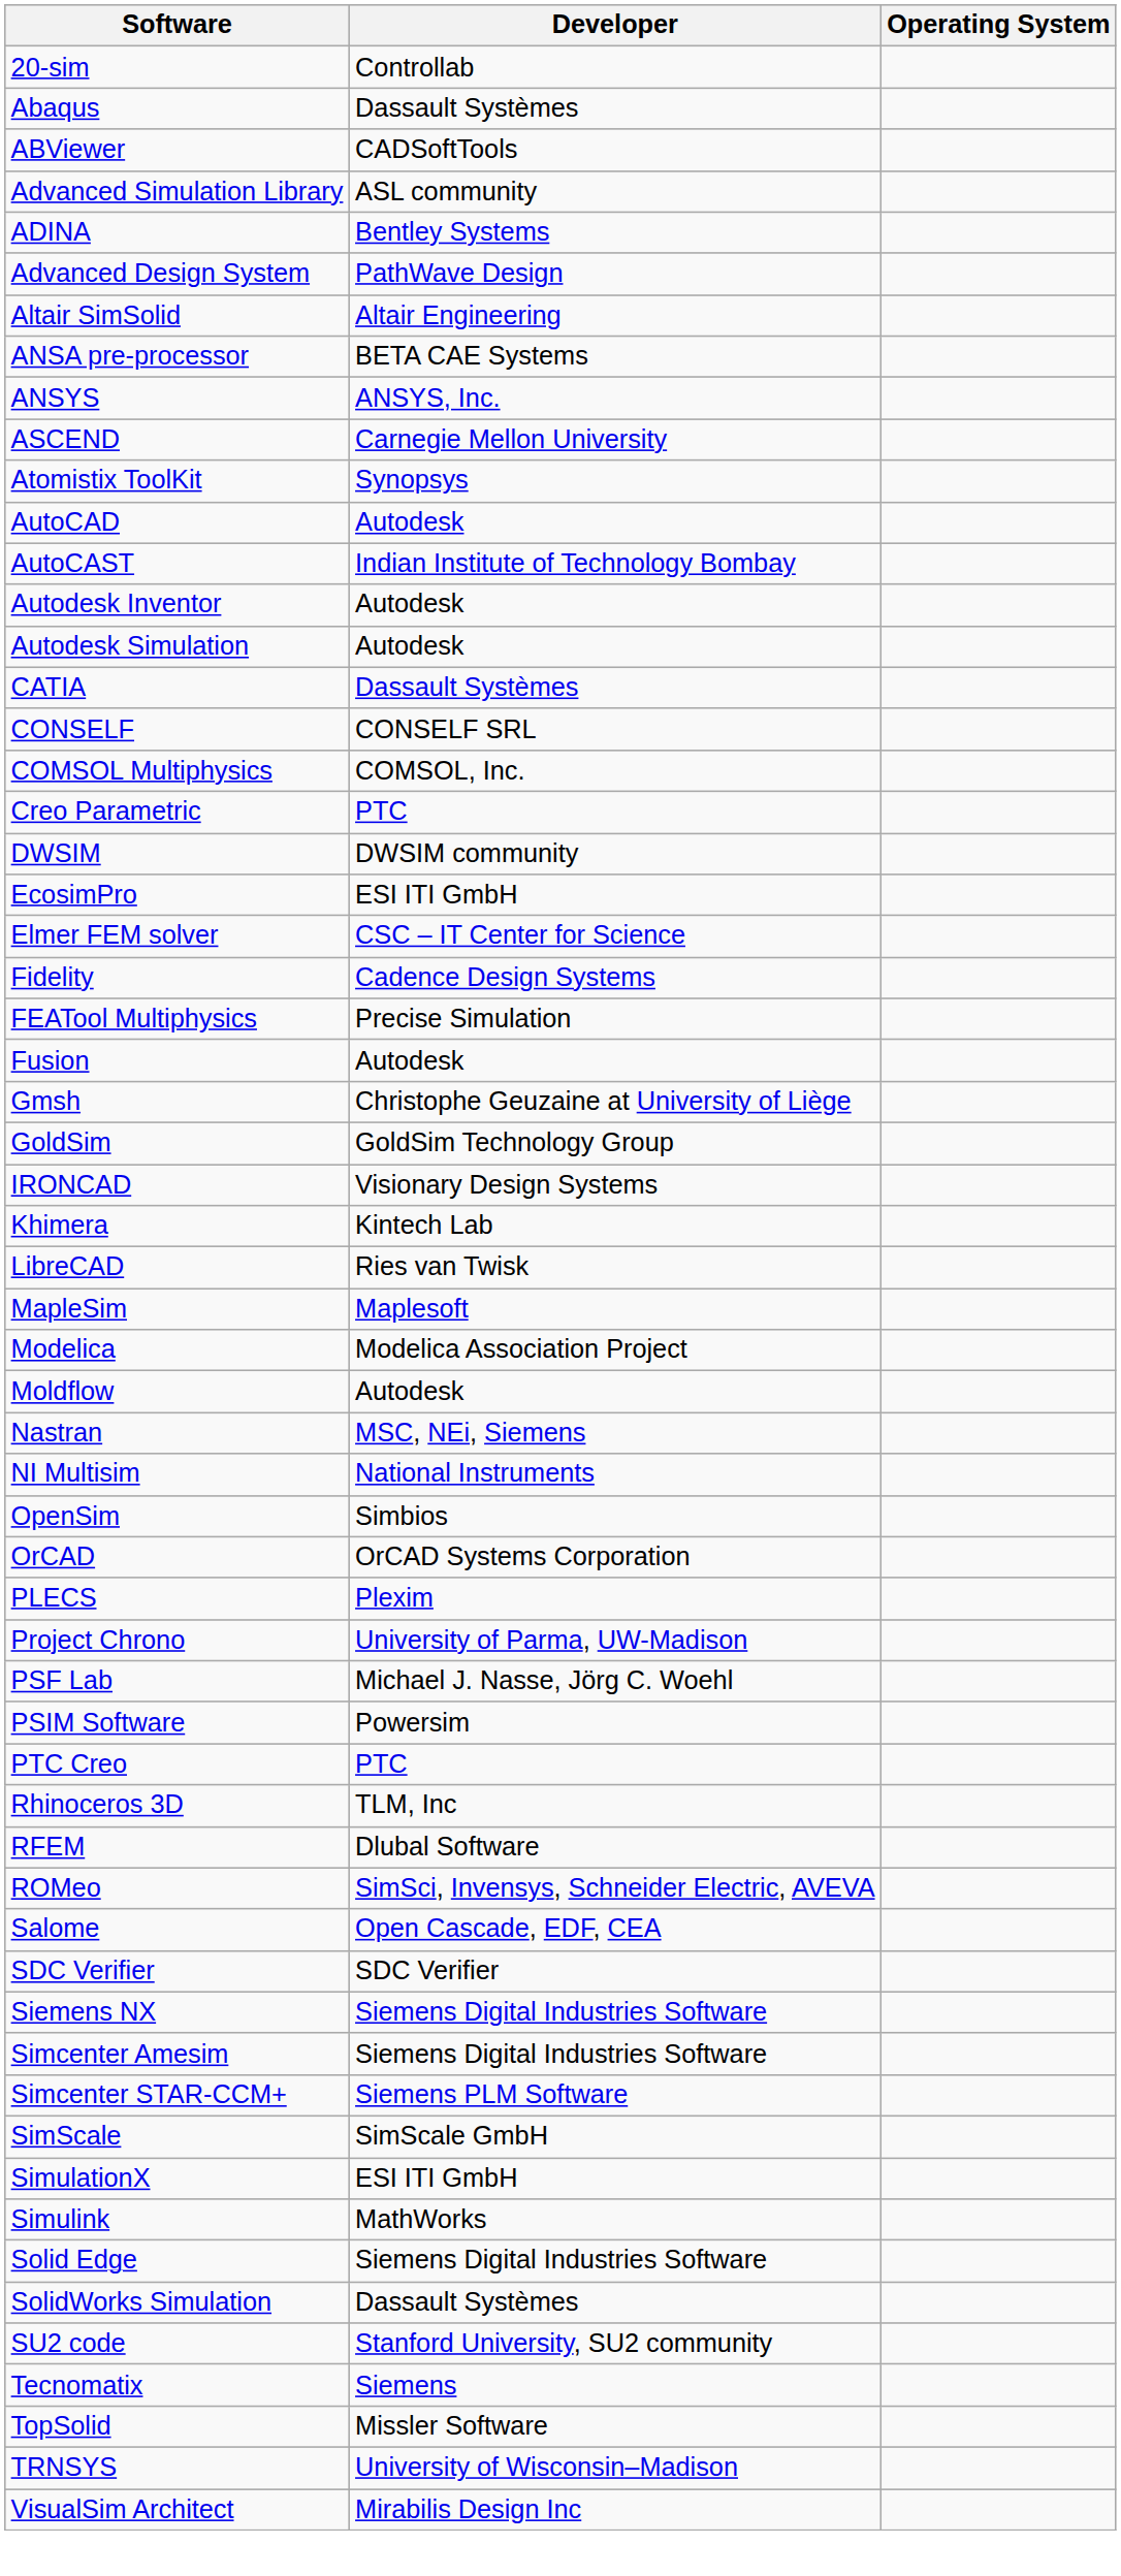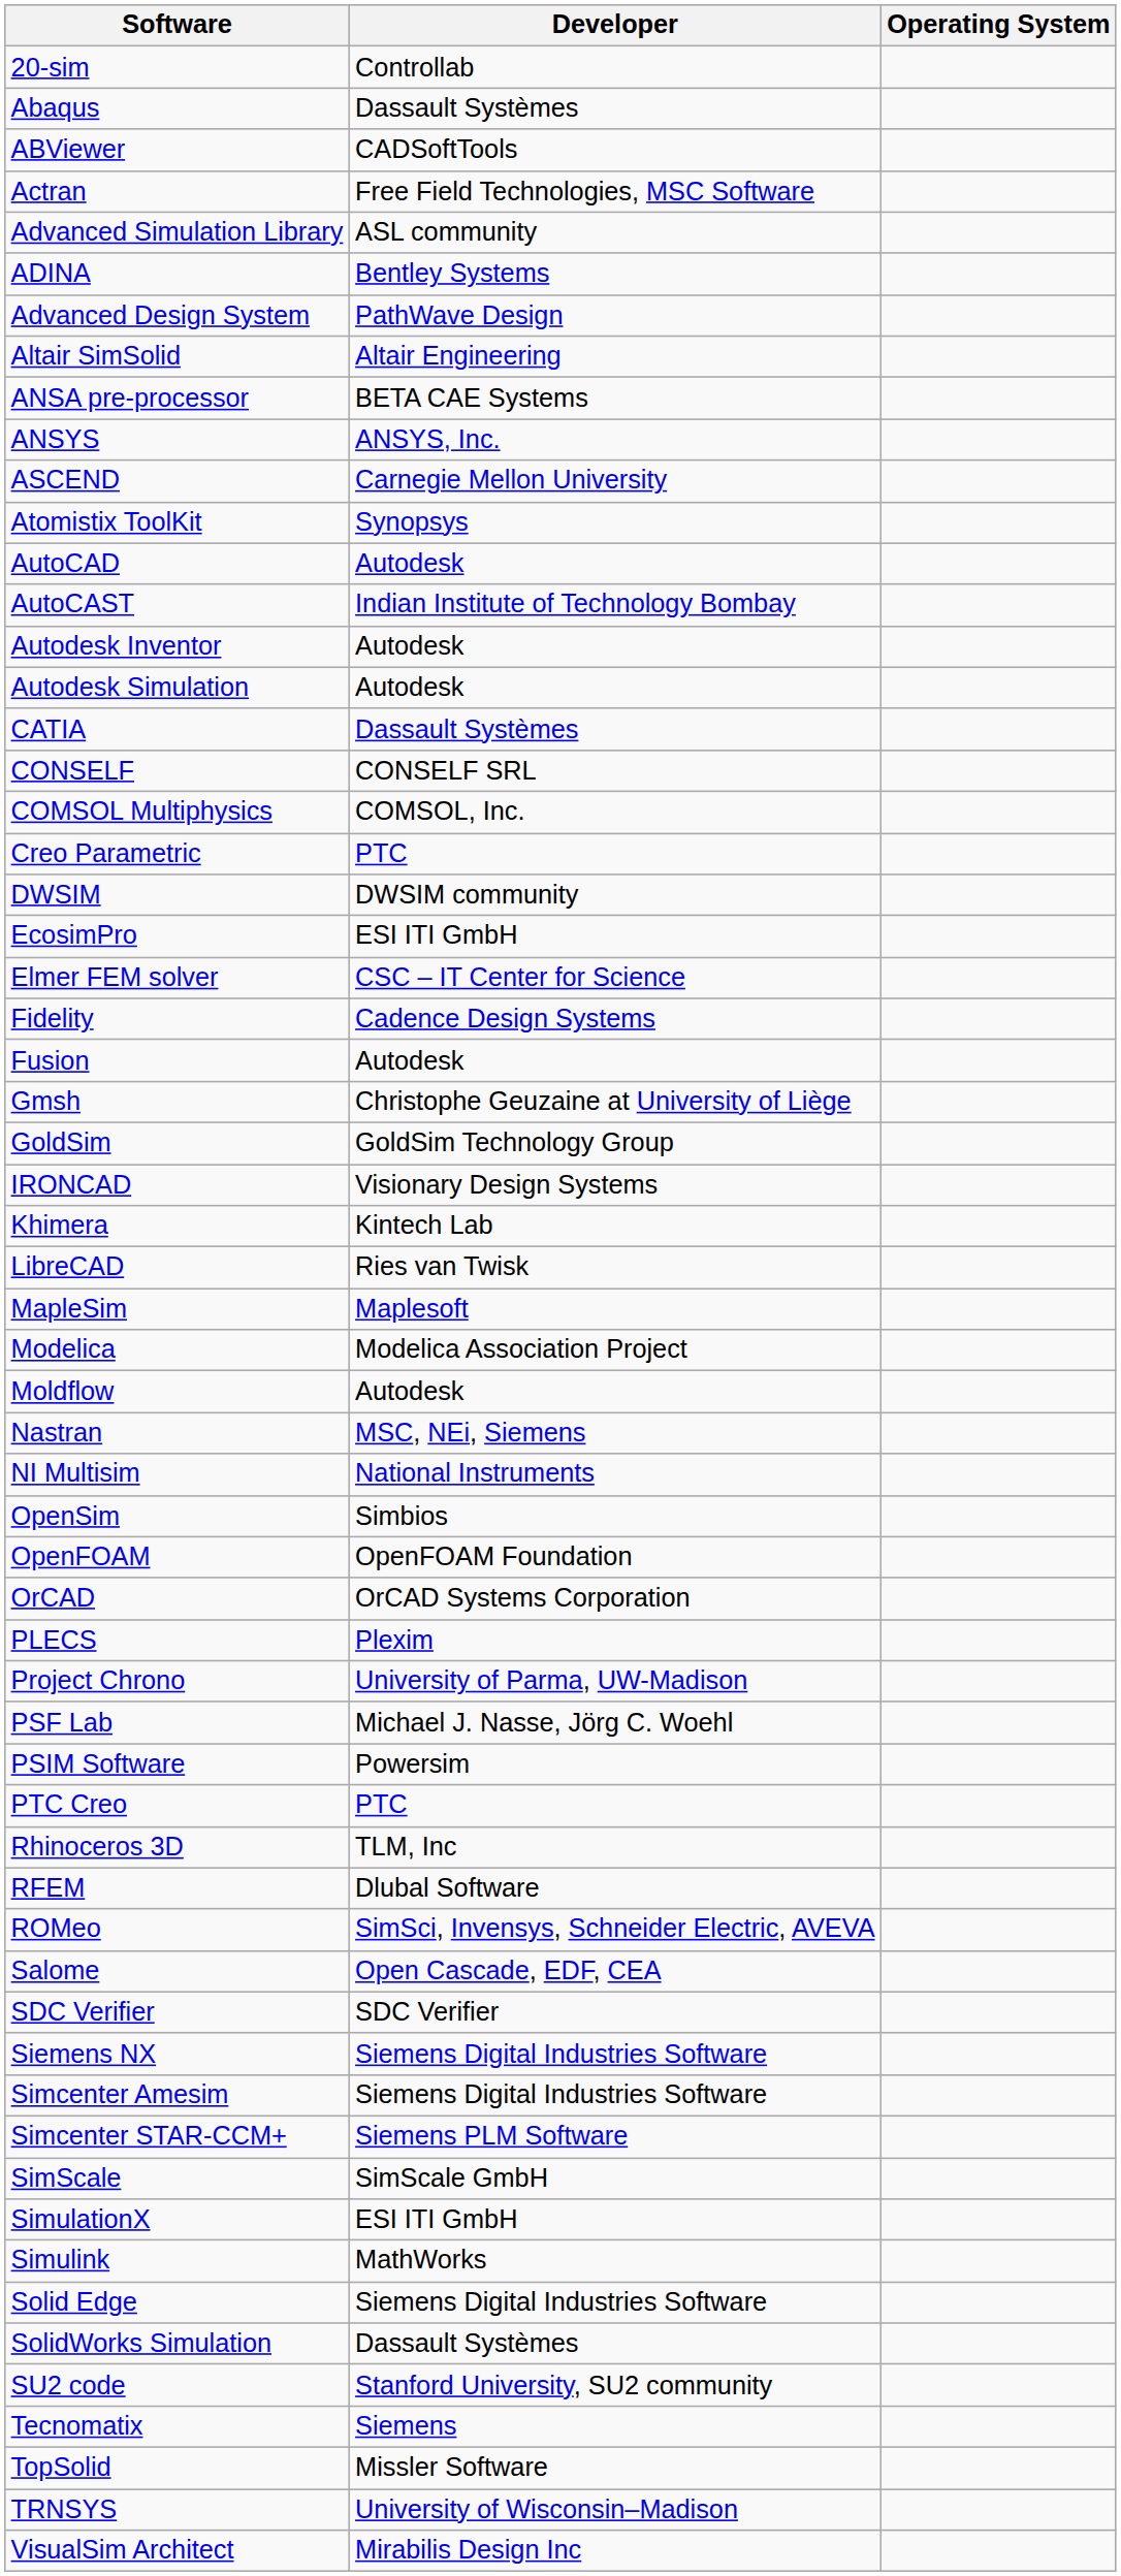+ row: Actran | Free Field Technologies, MSC Software
- row: FEATool Multiphysics | Precise Simulation
+ row: OpenFOAM | OpenFOAM Foundation
